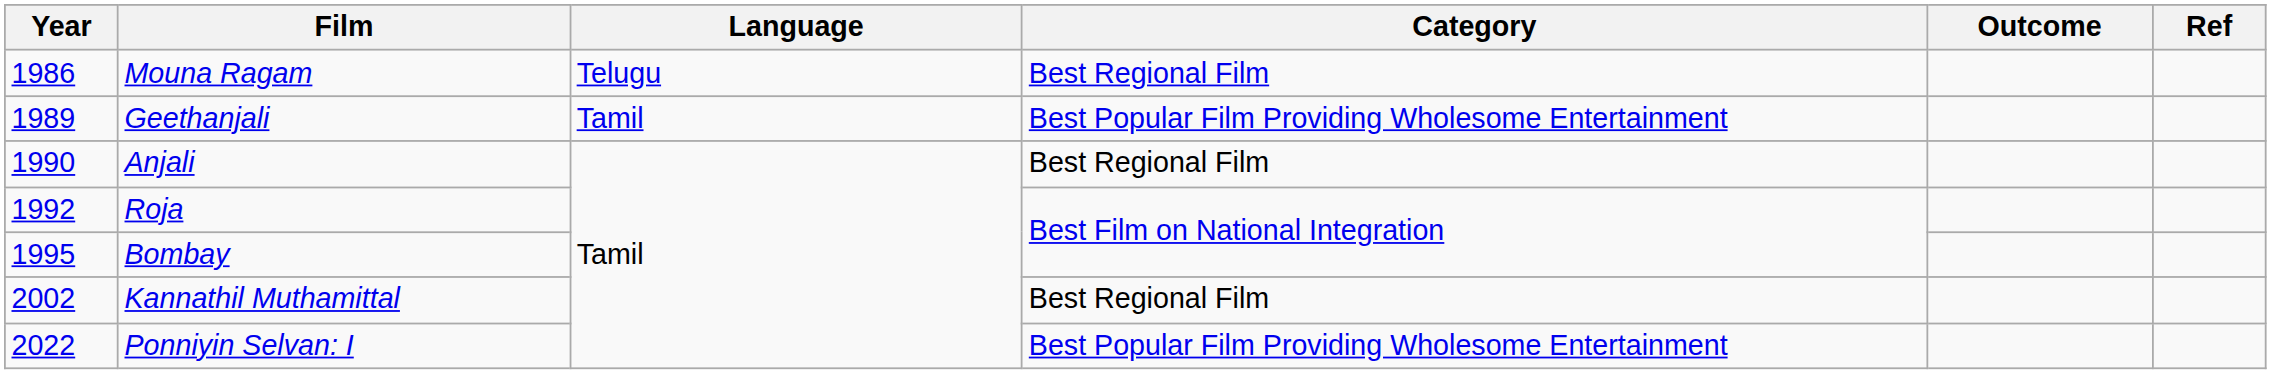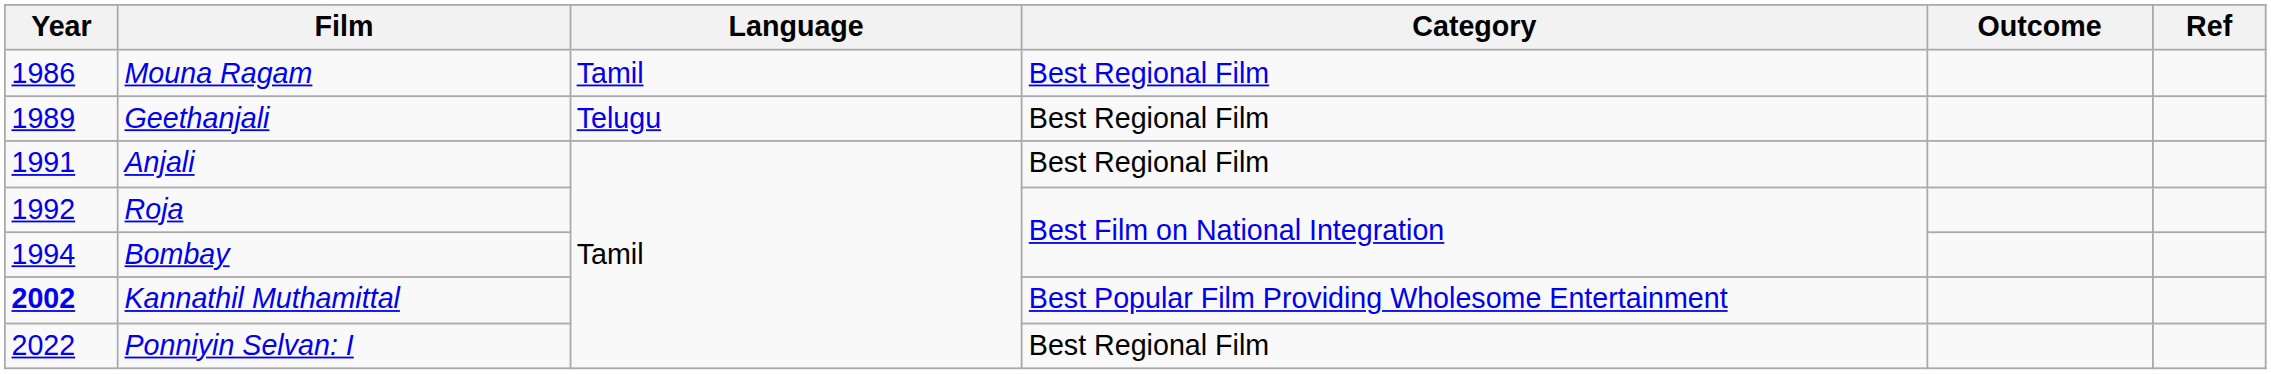Mouna Ragam | Language: Telugu -> Tamil
Geethanjali | Language: Tamil -> Telugu
Geethanjali | Category: Best Popular Film Providing Wholesome Entertainment -> Best Regional Film
Anjali | Year: 1990 -> 1991
Bombay | Year: 1995 -> 1994
Kannathil Muthamittal | Year: normal -> bold
Kannathil Muthamittal | Category: Best Regional Film -> Best Popular Film Providing Wholesome Entertainment
Ponniyin Selvan: I | Category: Best Popular Film Providing Wholesome Entertainment -> Best Regional Film
